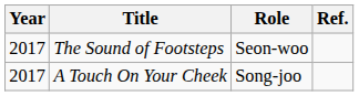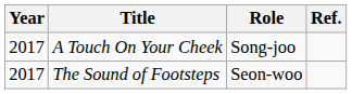rows swapped: A Touch On Your Cheek <-> The Sound of Footsteps
